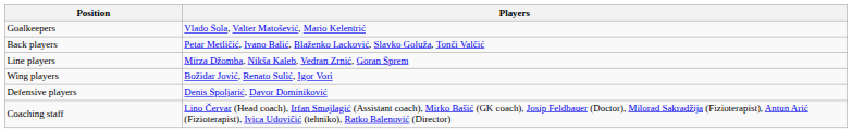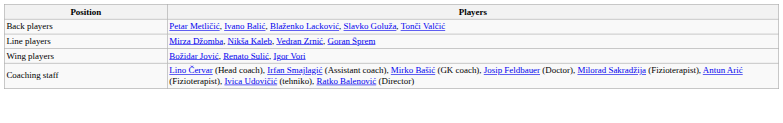- row: Goalkeepers | Vlado Šola, Valter Matošević, Mario Kelentrić
- row: Defensive players | Denis Špoljarić, Davor Dominiković
